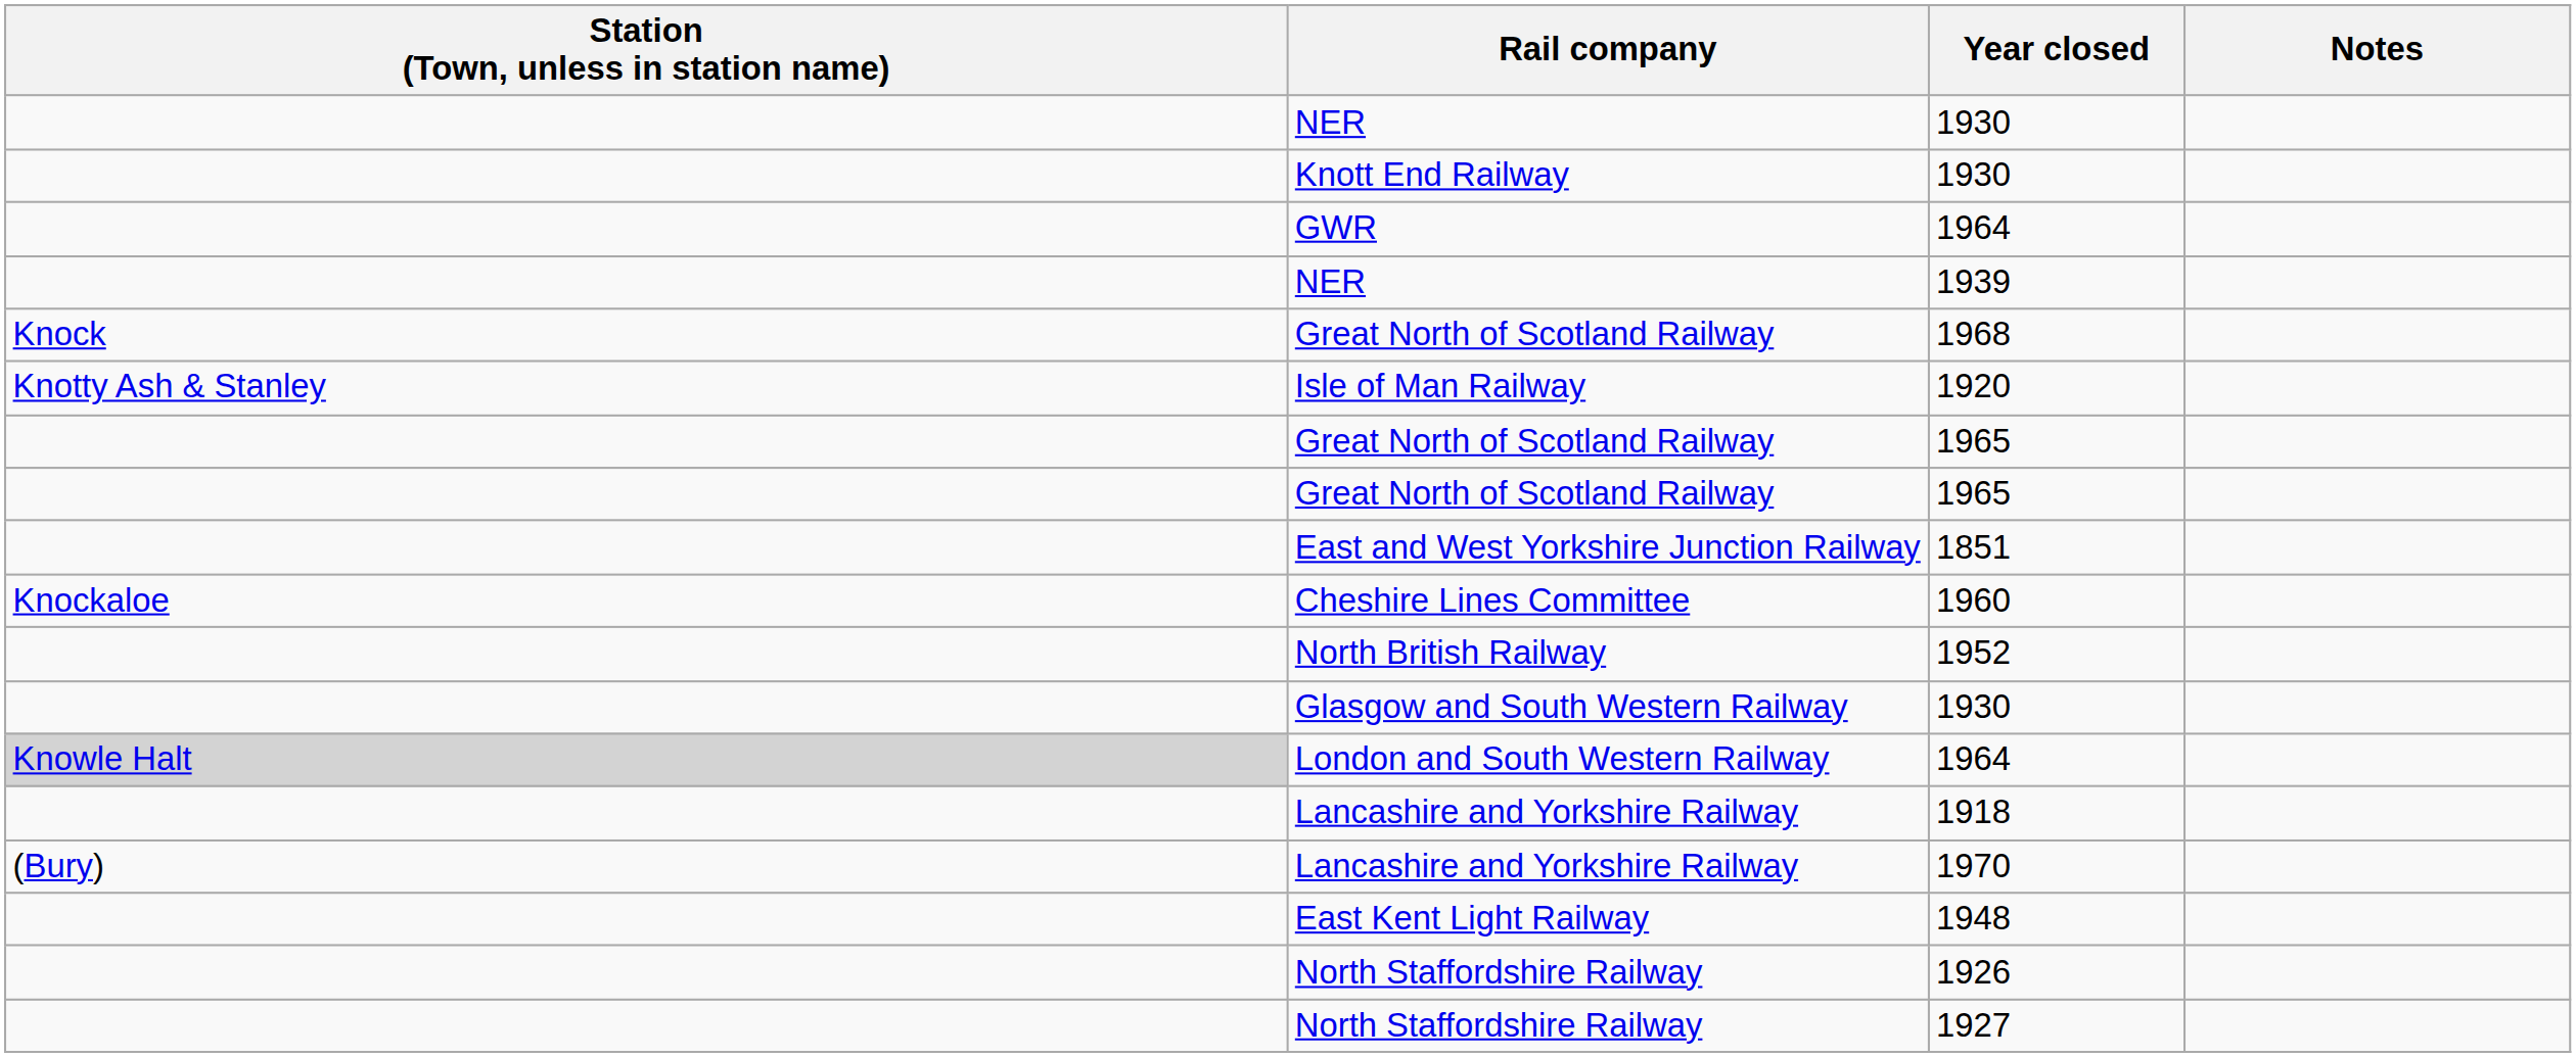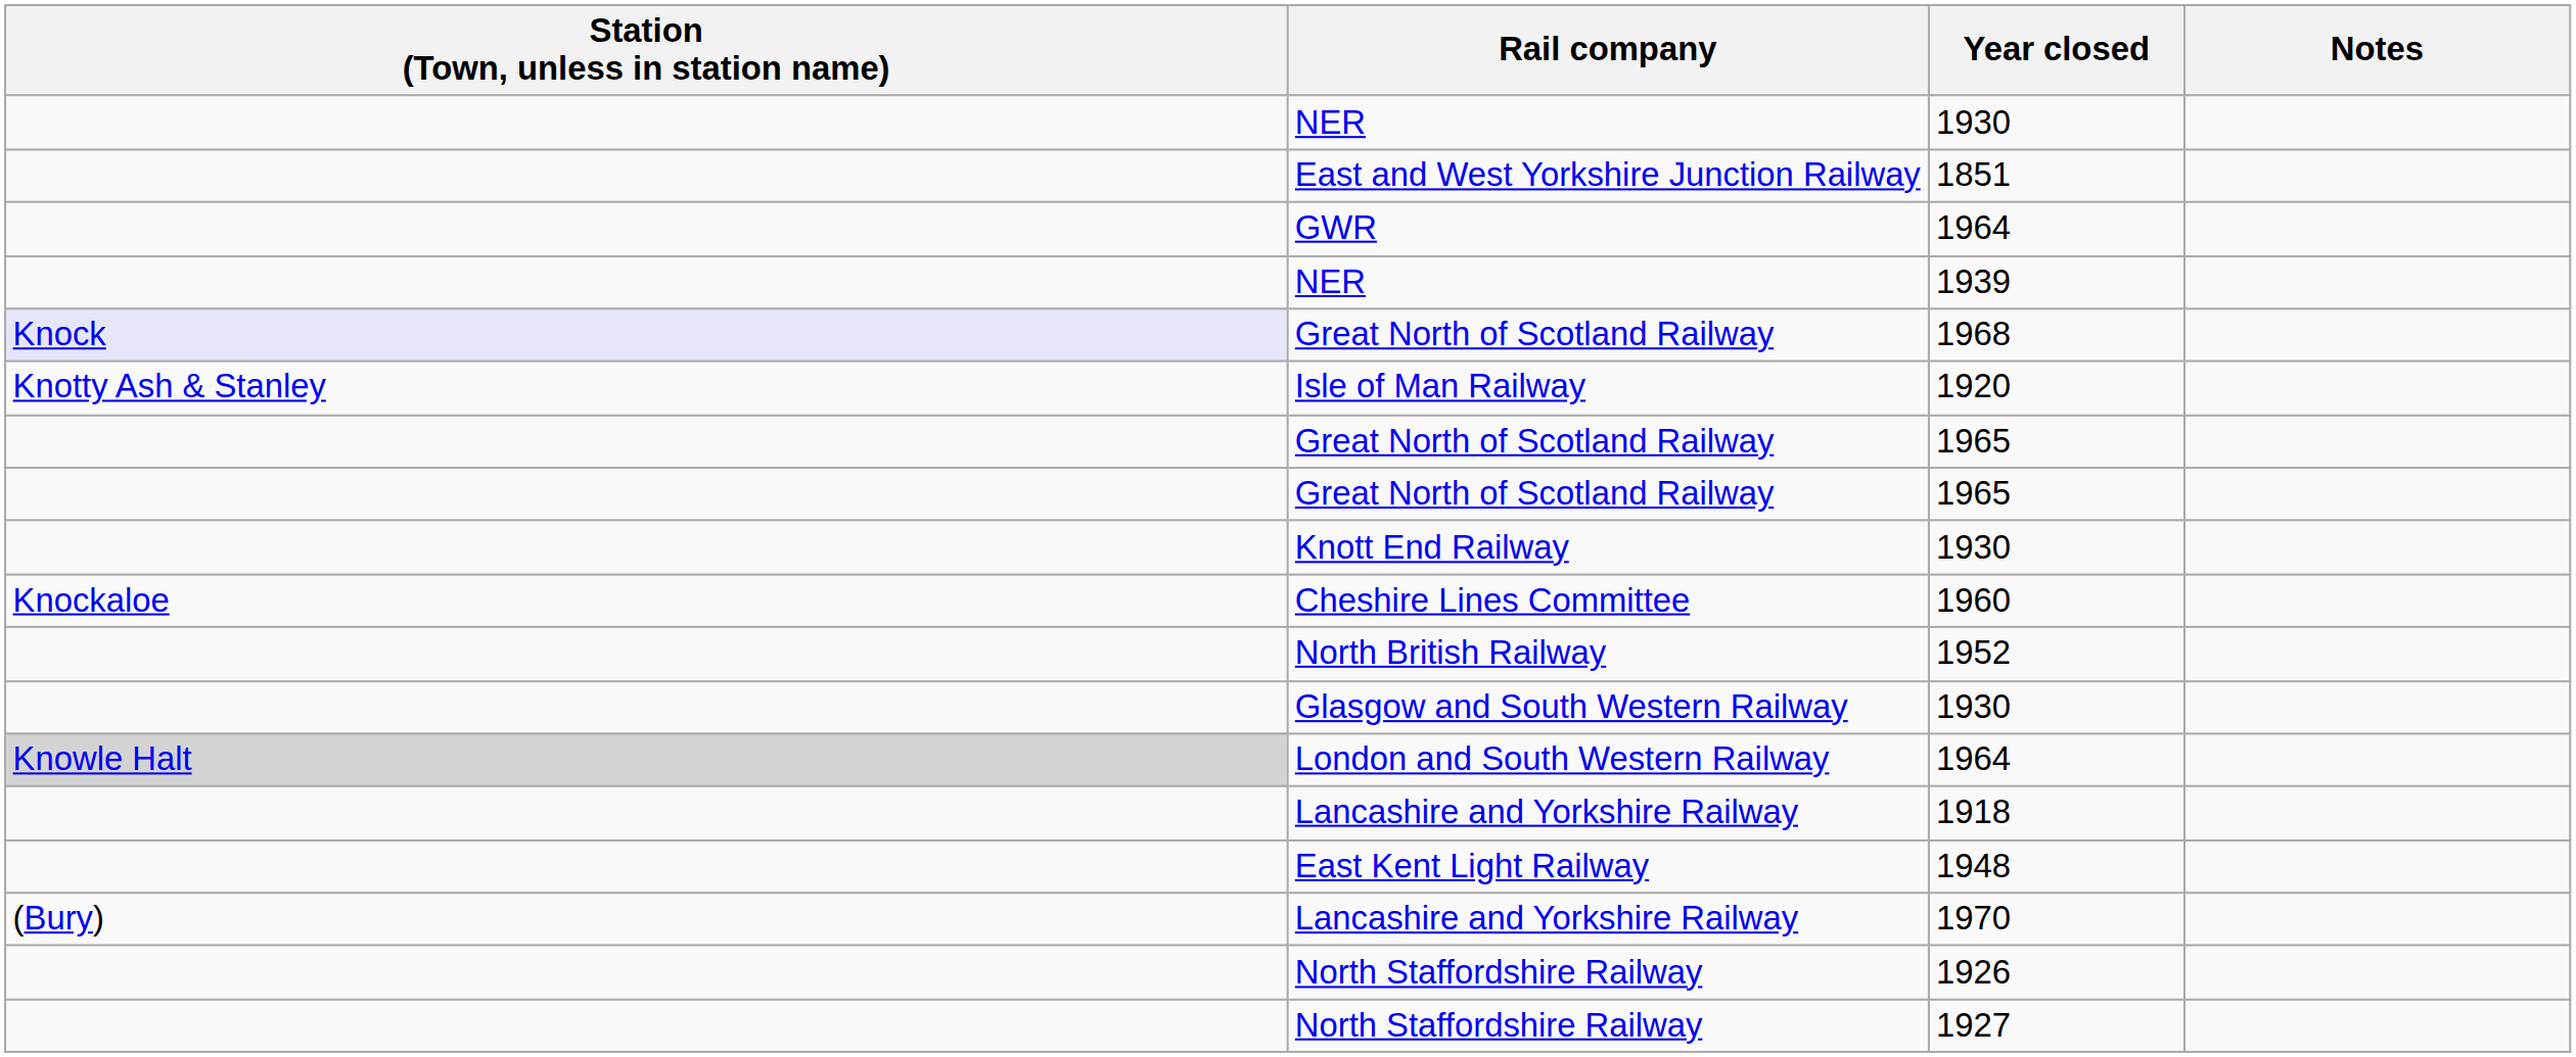rows swapped: 1851 <-> Knott End Railway / 1930
1968 | Station (Town, unless in station name): no background -> lavender background
rows swapped: 1948 <-> 1970
